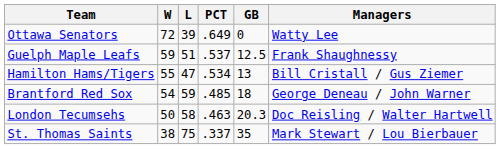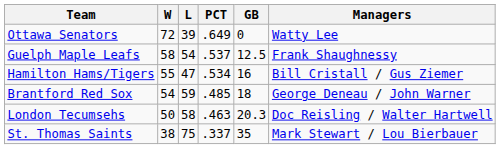Guelph Maple Leafs | W: 59 -> 58
Guelph Maple Leafs | L: 51 -> 54
Hamilton Hams/Tigers | GB: 13 -> 16
